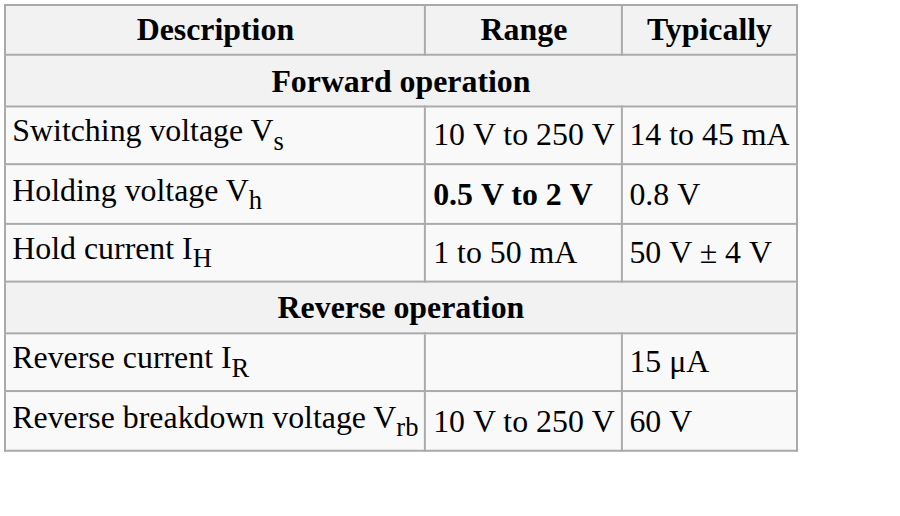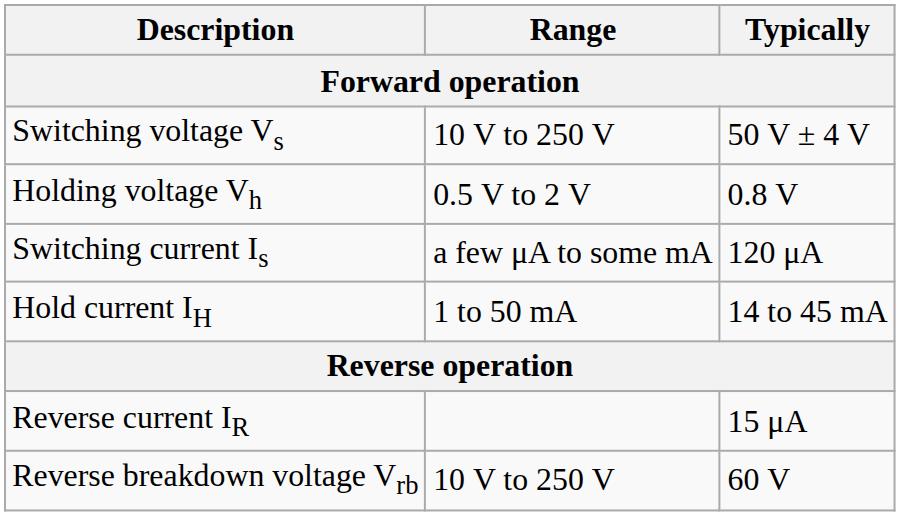Switching voltage Vs | Typically: 14 to 45 mA -> 50 V ± 4 V
Holding voltage Vh | Range: bold -> normal
+ row: Switching current Is | a few μA to some mA | 120 μA
Hold current IH | Typically: 50 V ± 4 V -> 14 to 45 mA
